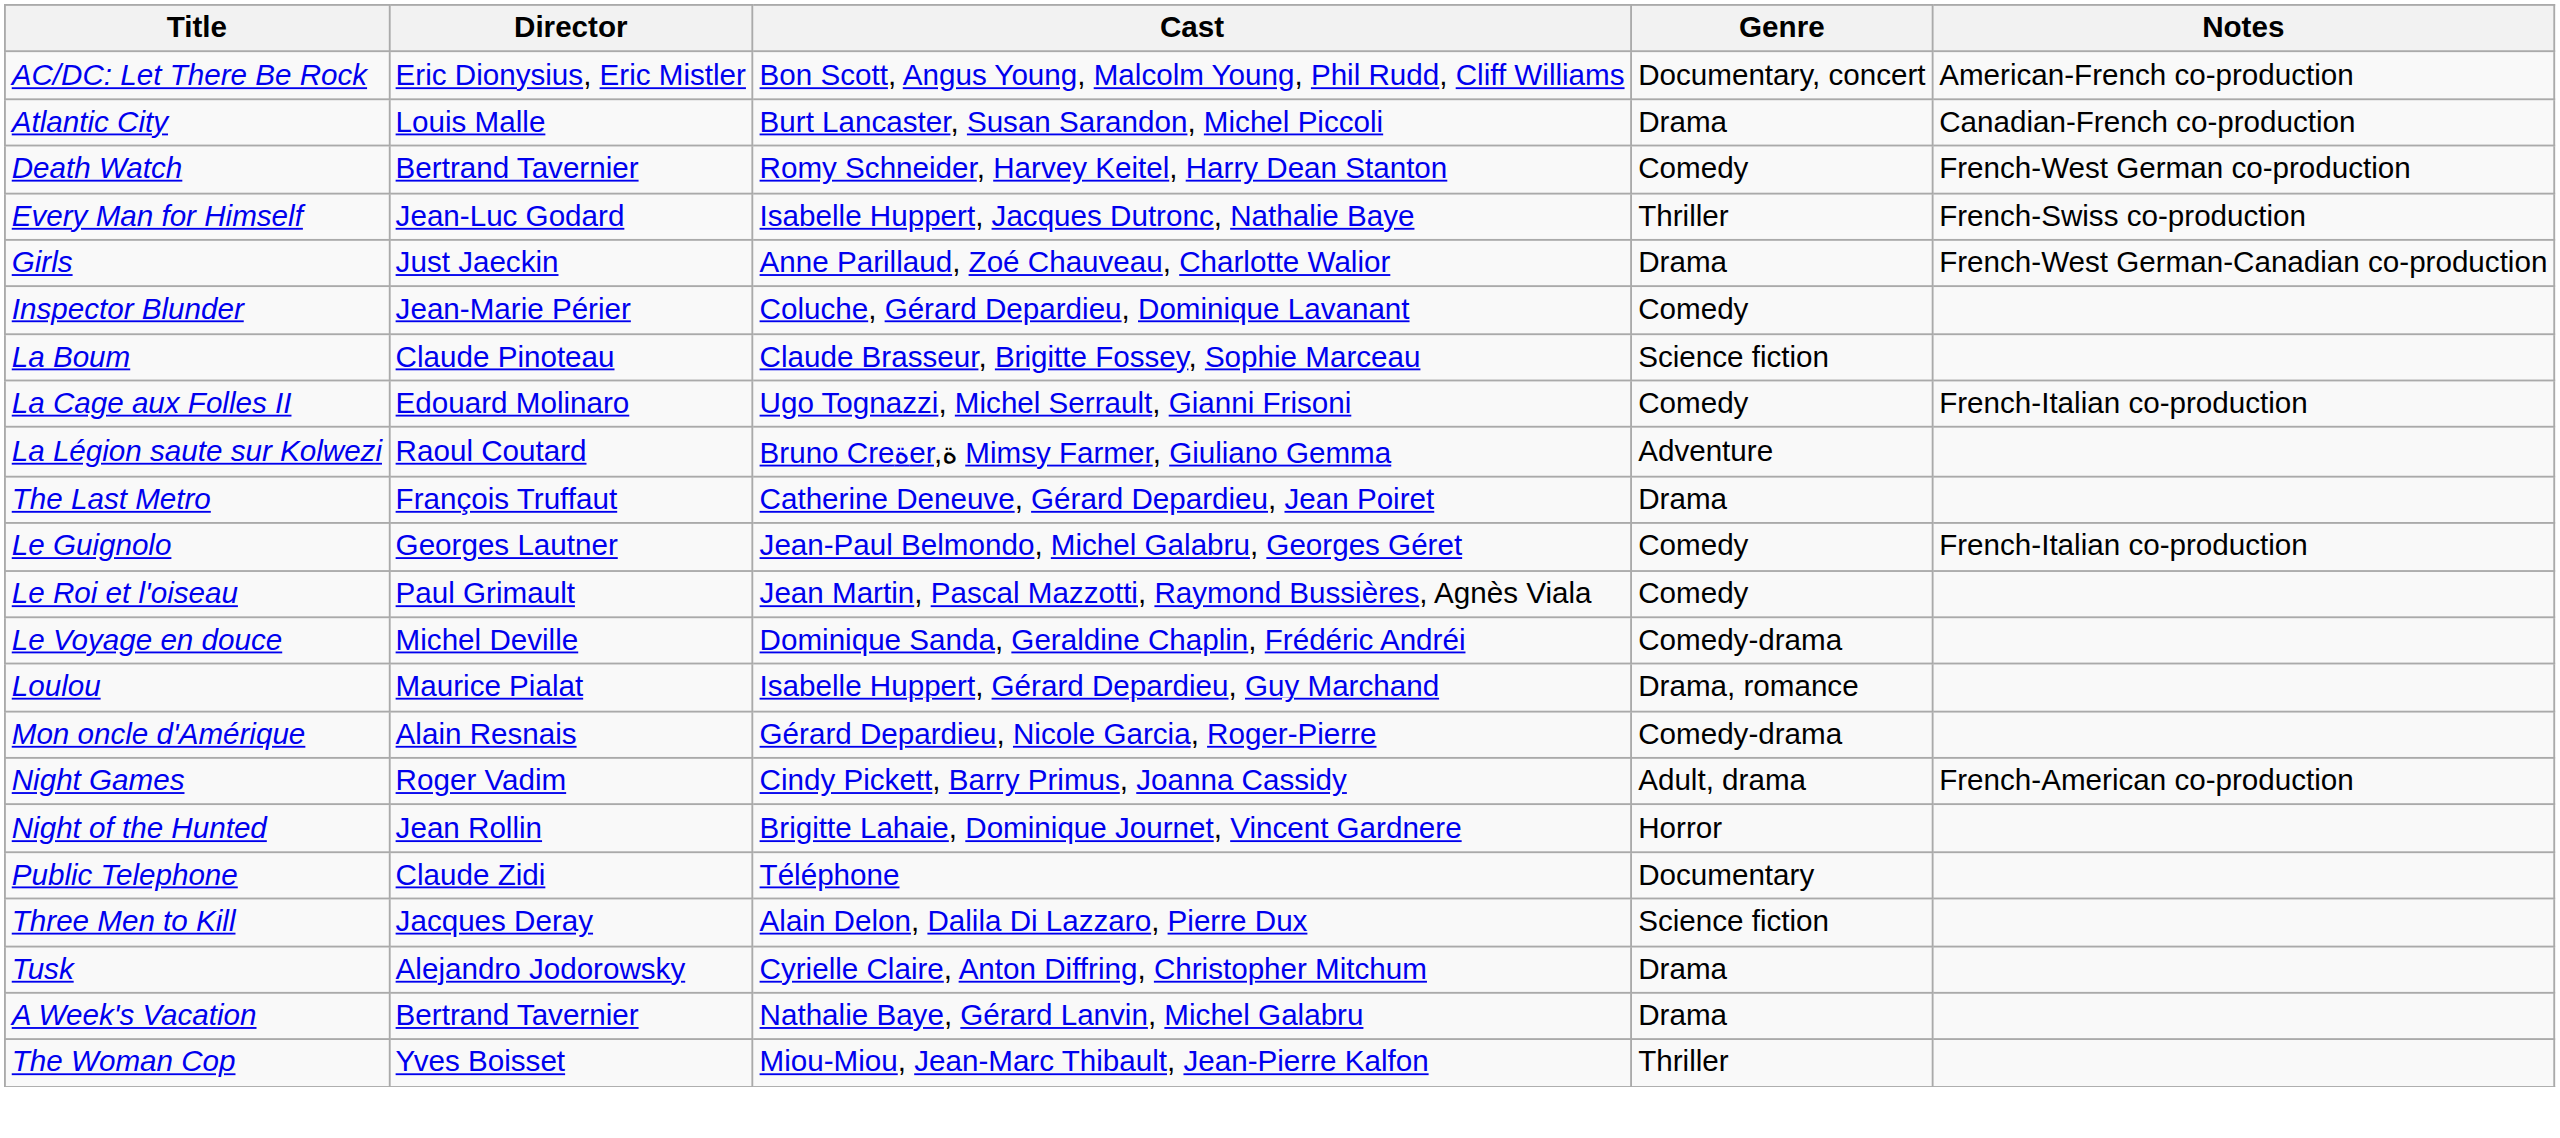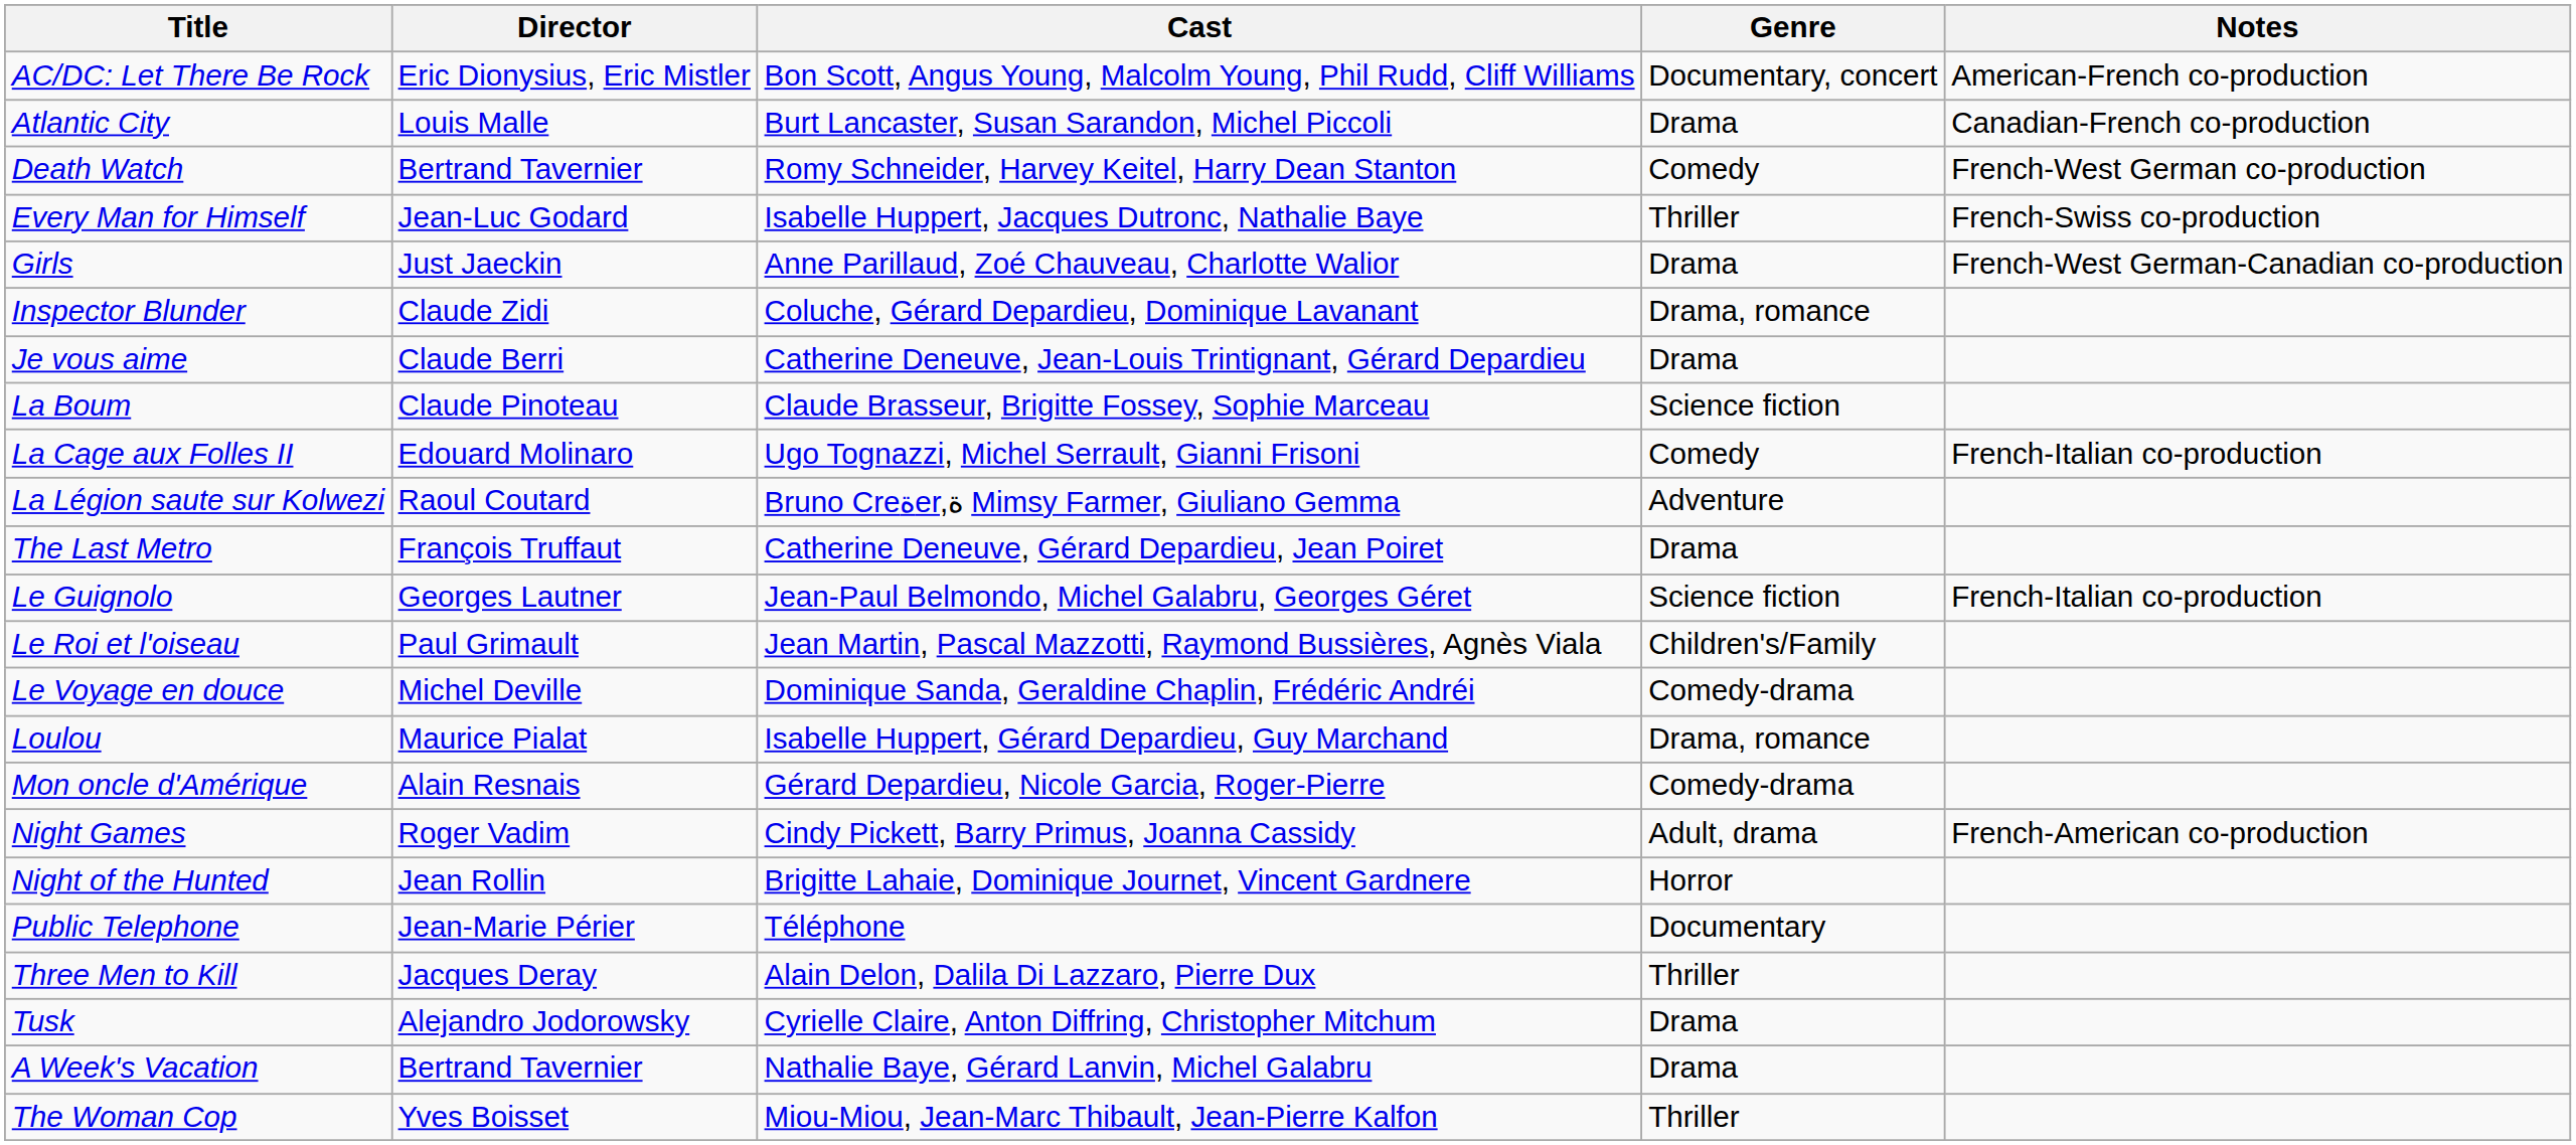Inspector Blunder | Director: Jean-Marie Périer -> Claude Zidi
Inspector Blunder | Genre: Comedy -> Drama, romance
+ row: Je vous aime | Claude Berri | Catherine Deneuve, Jean-Louis Trintignant, Gérard Depardieu | Drama
Le Guignolo | Genre: Comedy -> Science fiction
Le Roi et l'oiseau | Genre: Comedy -> Children's/Family
Public Telephone | Director: Claude Zidi -> Jean-Marie Périer
Three Men to Kill | Genre: Science fiction -> Thriller
